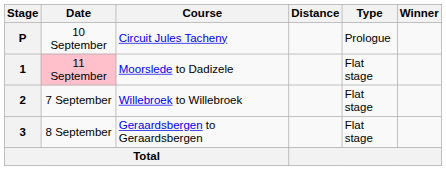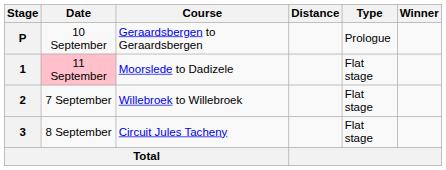P | Course: Circuit Jules Tacheny -> Geraardsbergen to Geraardsbergen
3 | Course: Geraardsbergen to Geraardsbergen -> Circuit Jules Tacheny
